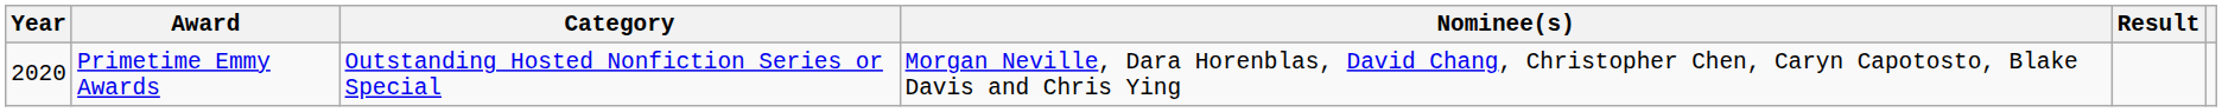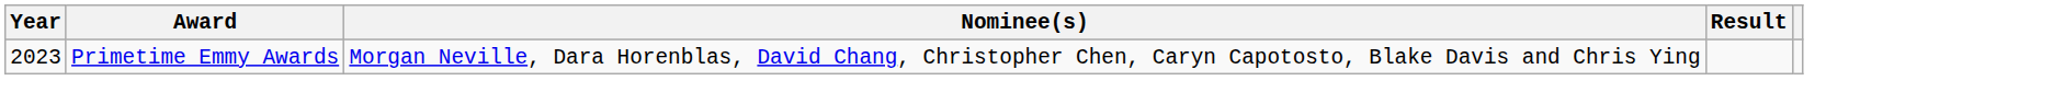- column: Category | Outstanding Hosted Nonfiction Series or Special
Primetime Emmy Awards | Year: 2020 -> 2023
